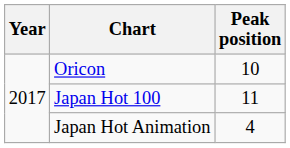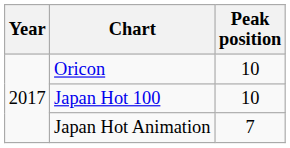Japan Hot 100 | Peak position: 11 -> 10
Japan Hot Animation | Peak position: 4 -> 7
